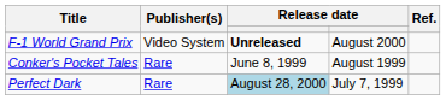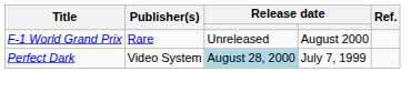F-1 World Grand Prix | Publisher(s): Video System -> Rare
F-1 World Grand Prix | column 3: bold -> normal
- row: Conker's Pocket Tales | Rare | June 8, 1999 | August 1999
Perfect Dark | Publisher(s): Rare -> Video System
